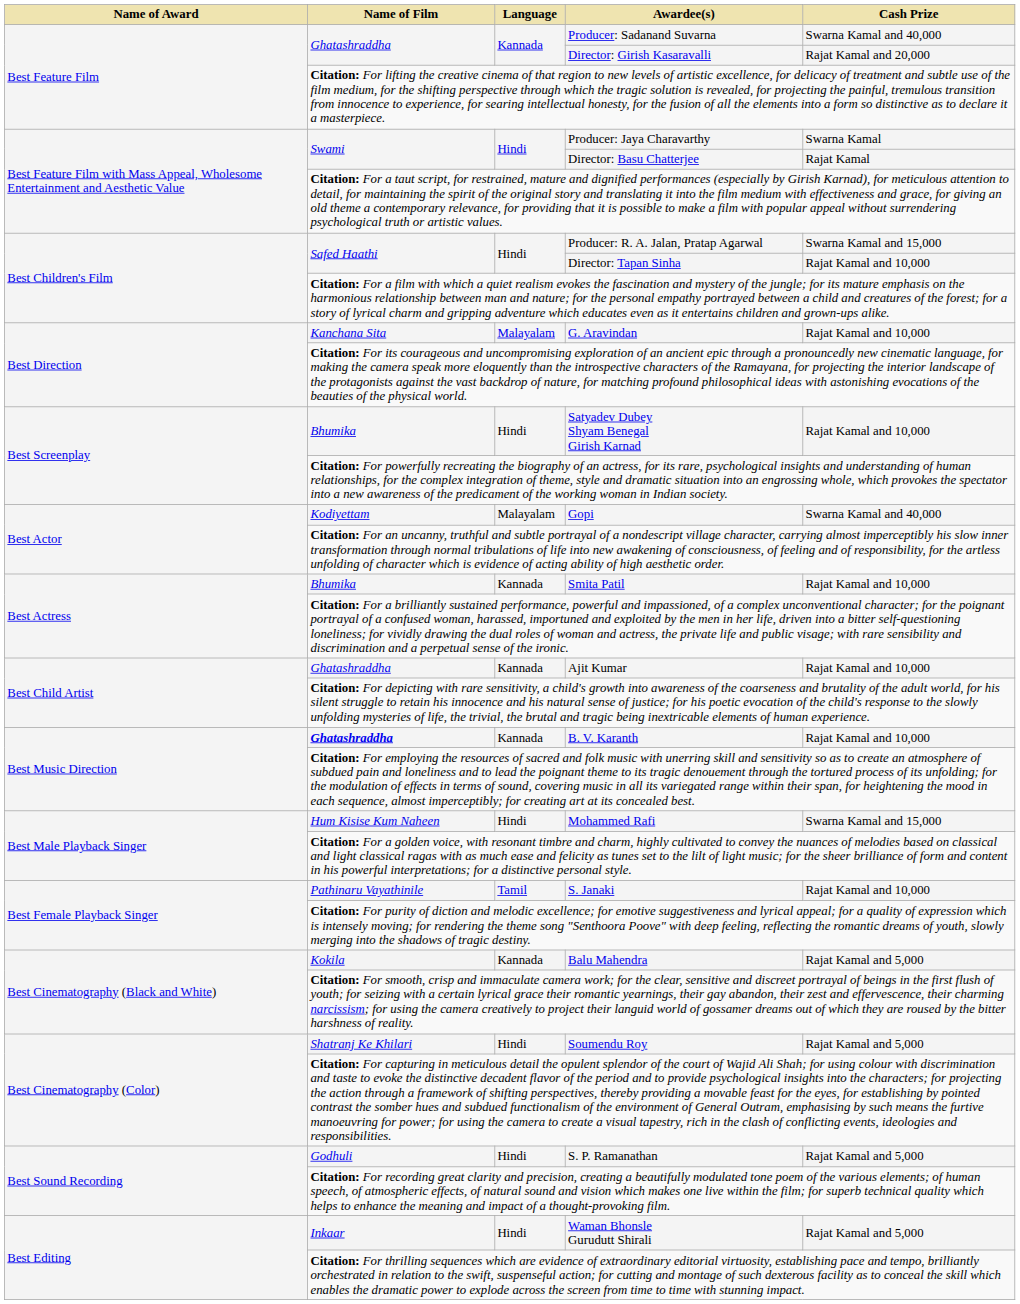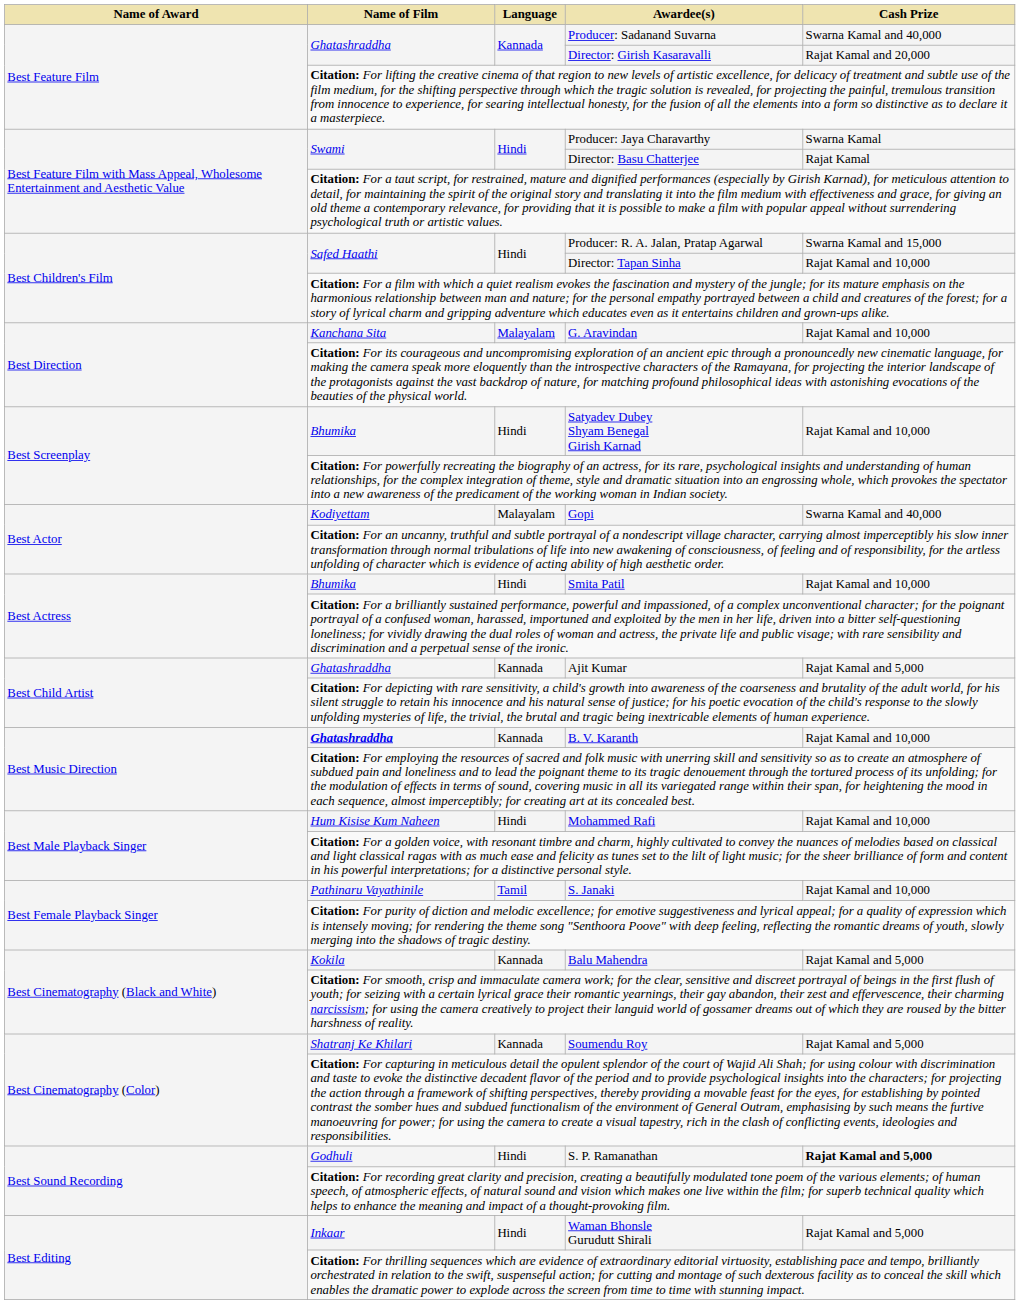Smita Patil | Language: Kannada -> Hindi
Ajit Kumar | Cash Prize: Rajat Kamal and 10,000 -> Rajat Kamal and 5,000
Mohammed Rafi | Cash Prize: Swarna Kamal and 15,000 -> Rajat Kamal and 10,000
Soumendu Roy | Language: Hindi -> Kannada
S. P. Ramanathan | Cash Prize: normal -> bold
